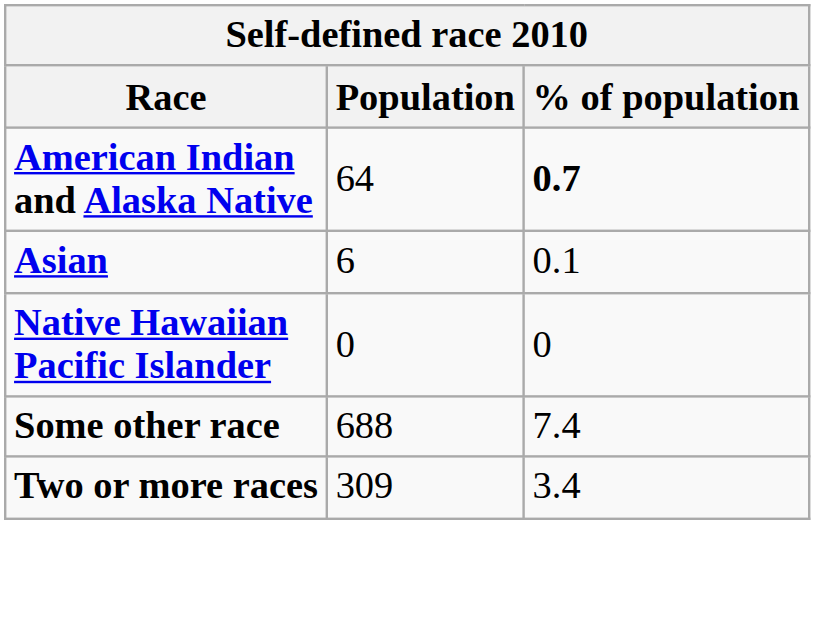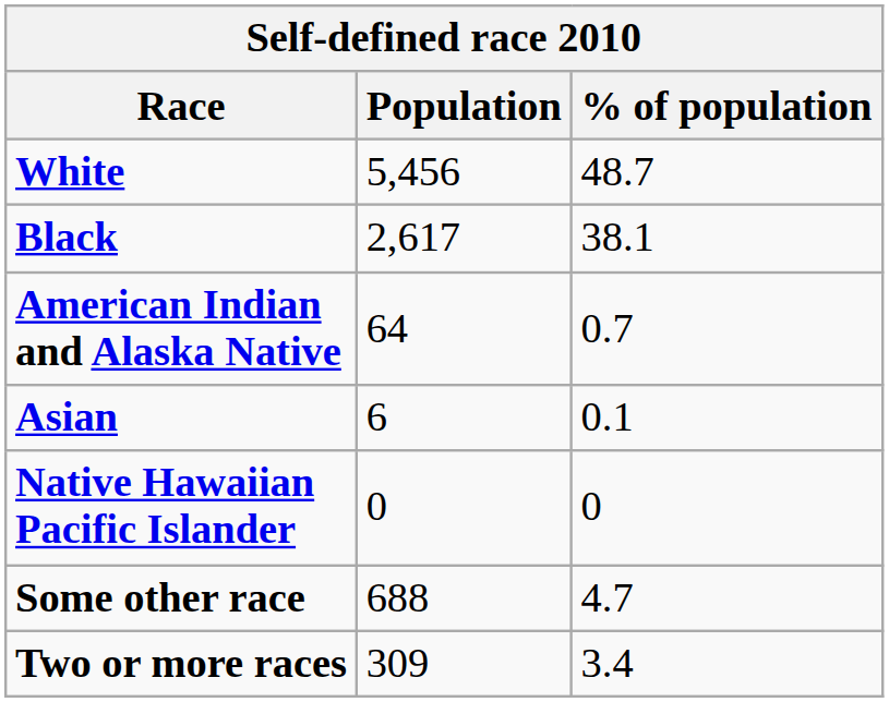+ row: White | 5,456 | 48.7
+ row: Black | 2,617 | 38.1
American Indian and Alaska Native | % of population: bold -> normal
Some other race | % of population: 7.4 -> 4.7
